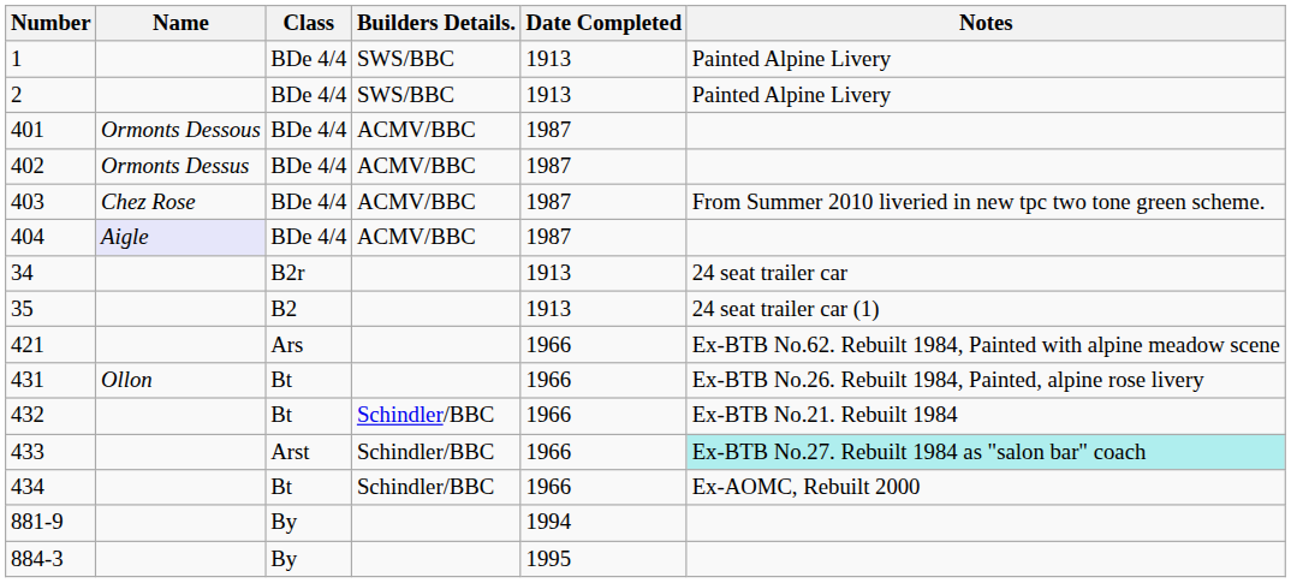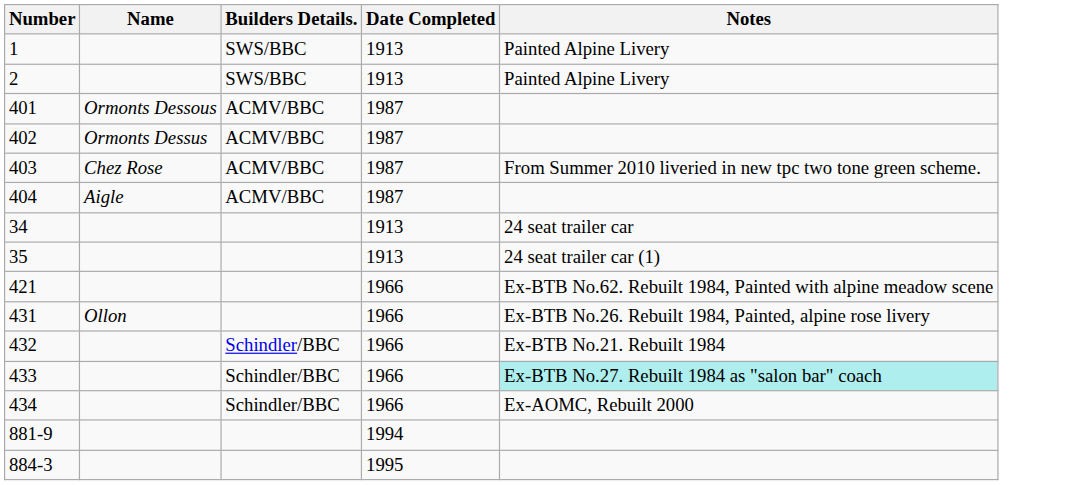- column: Class | BDe 4/4 | BDe 4/4 | BDe 4/4 | BDe 4/4 | BDe 4/4 | BDe 4/4 | B2r | B2 | Ars | Bt | Bt | Arst | Bt | By | By
404 | Name: lavender background -> no background
